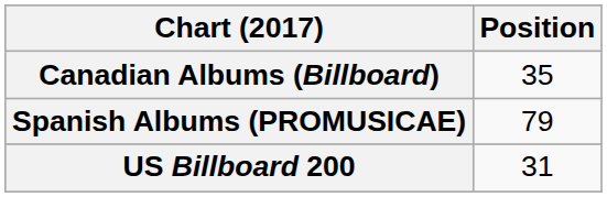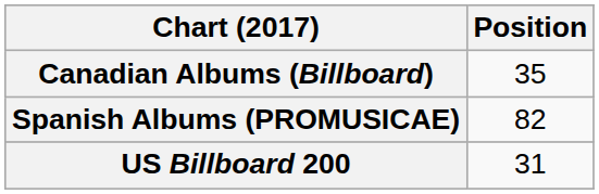Spanish Albums (PROMUSICAE) | Position: 79 -> 82
